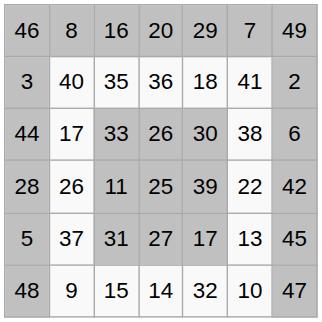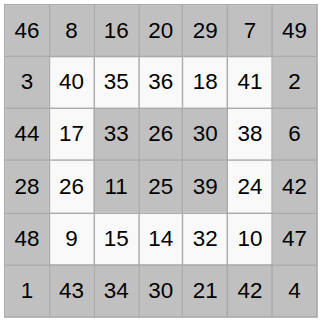28 | column 6: 22 -> 24
- row: 5 | 37 | 31 | 27 | 17 | 13 | 45
+ row: 1 | 43 | 34 | 30 | 21 | 42 | 4
